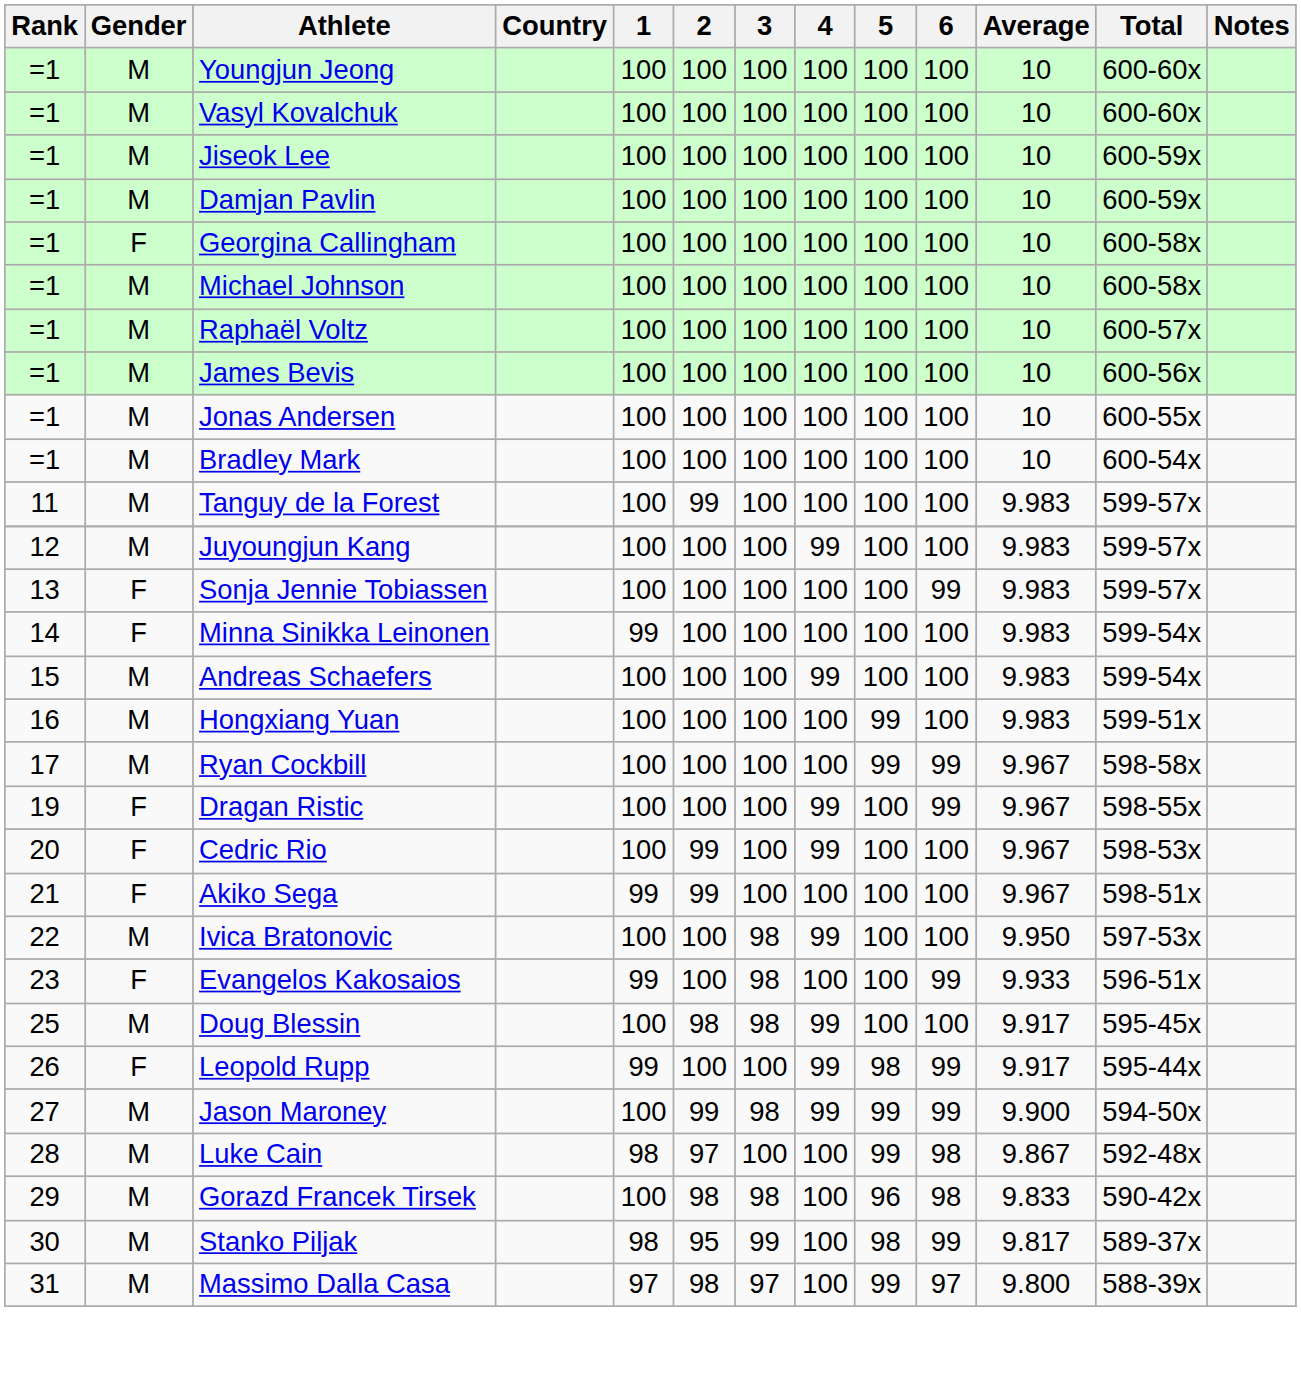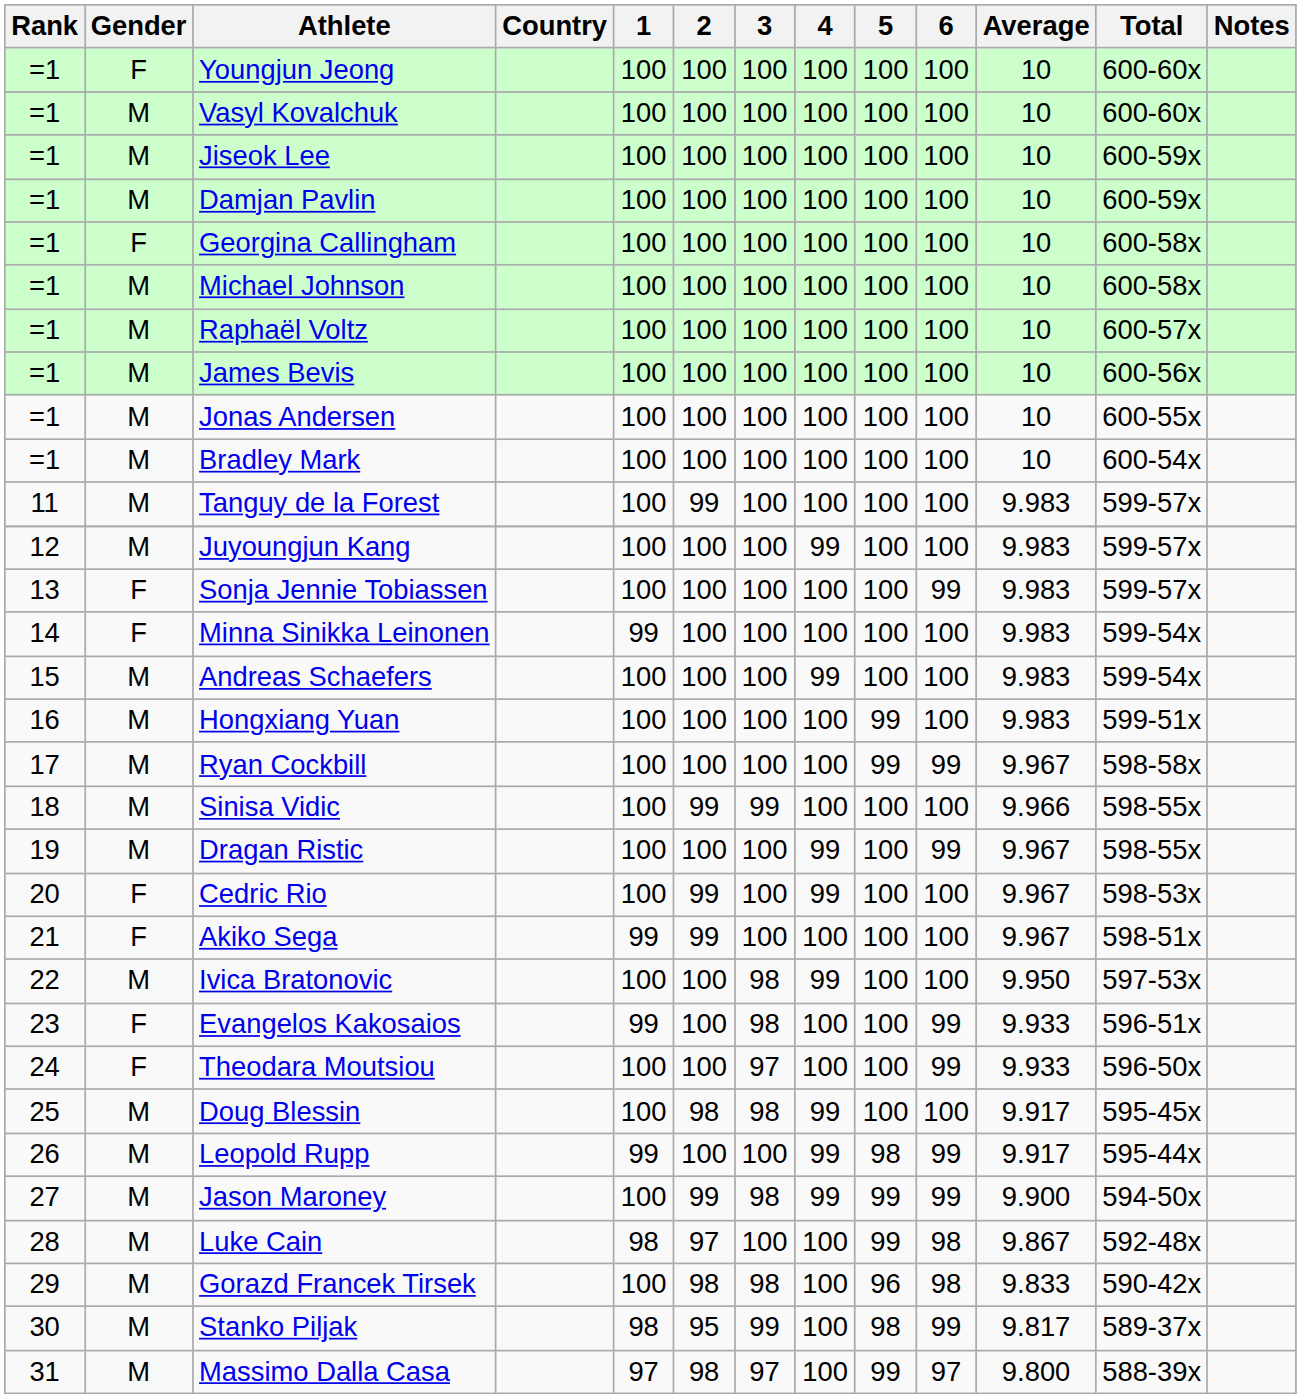Youngjun Jeong | Gender: M -> F
+ row: 18 | M | Sinisa Vidic | 100 | 99 | 99 | 100 | 100 | 100 | 9.966 | 598-55x
Dragan Ristic | Gender: F -> M
+ row: 24 | F | Theodara Moutsiou | 100 | 100 | 97 | 100 | 100 | 99 | 9.933 | 596-50x
Leopold Rupp | Gender: F -> M
